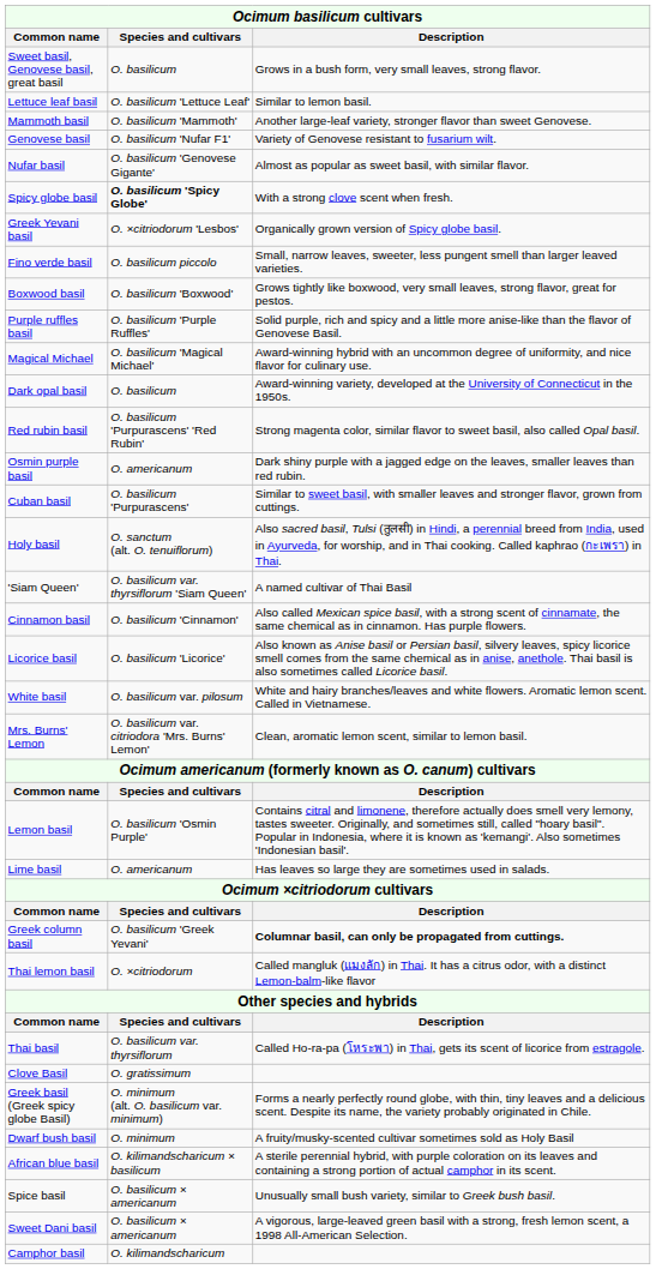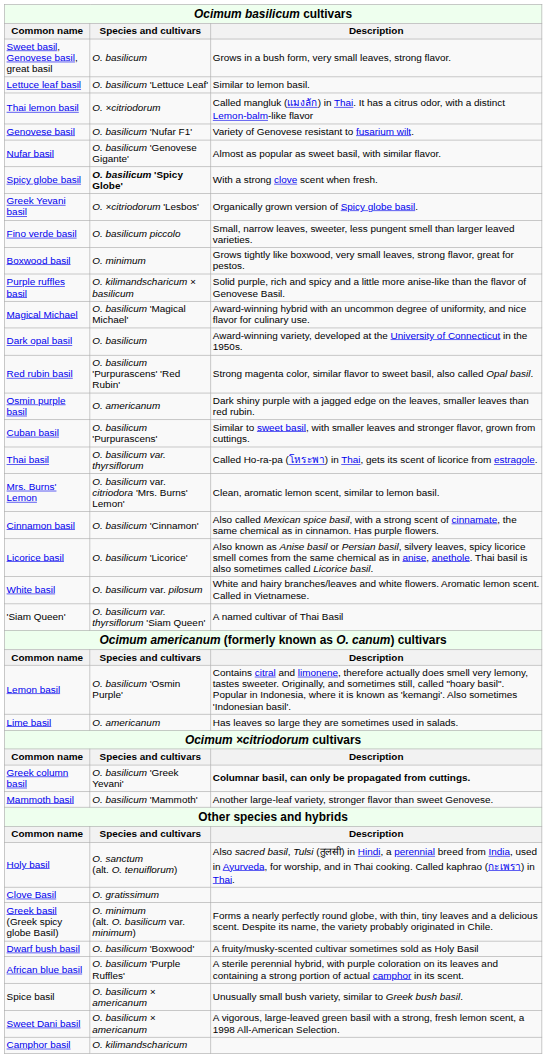rows swapped: Mammoth basil <-> Thai lemon basil
Boxwood basil | Species and cultivars: O. basilicum 'Boxwood' -> O. minimum
Purple ruffles basil | Species and cultivars: O. basilicum 'Purple Ruffles' -> O. kilimandscharicum × basilicum
rows swapped: Thai basil <-> Holy basil
rows swapped: 'Siam Queen' <-> Mrs. Burns' Lemon
Dwarf bush basil | Species and cultivars: O. minimum -> O. basilicum 'Boxwood'
African blue basil | Species and cultivars: O. kilimandscharicum × basilicum -> O. basilicum 'Purple Ruffles'
